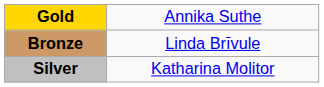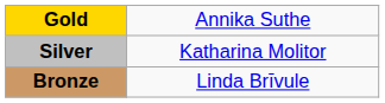rows swapped: Silver <-> Bronze
